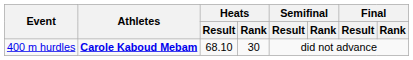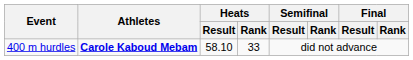400 m hurdles | Heats / Result: 68.10 -> 58.10
400 m hurdles | Heats / Rank: 30 -> 33
